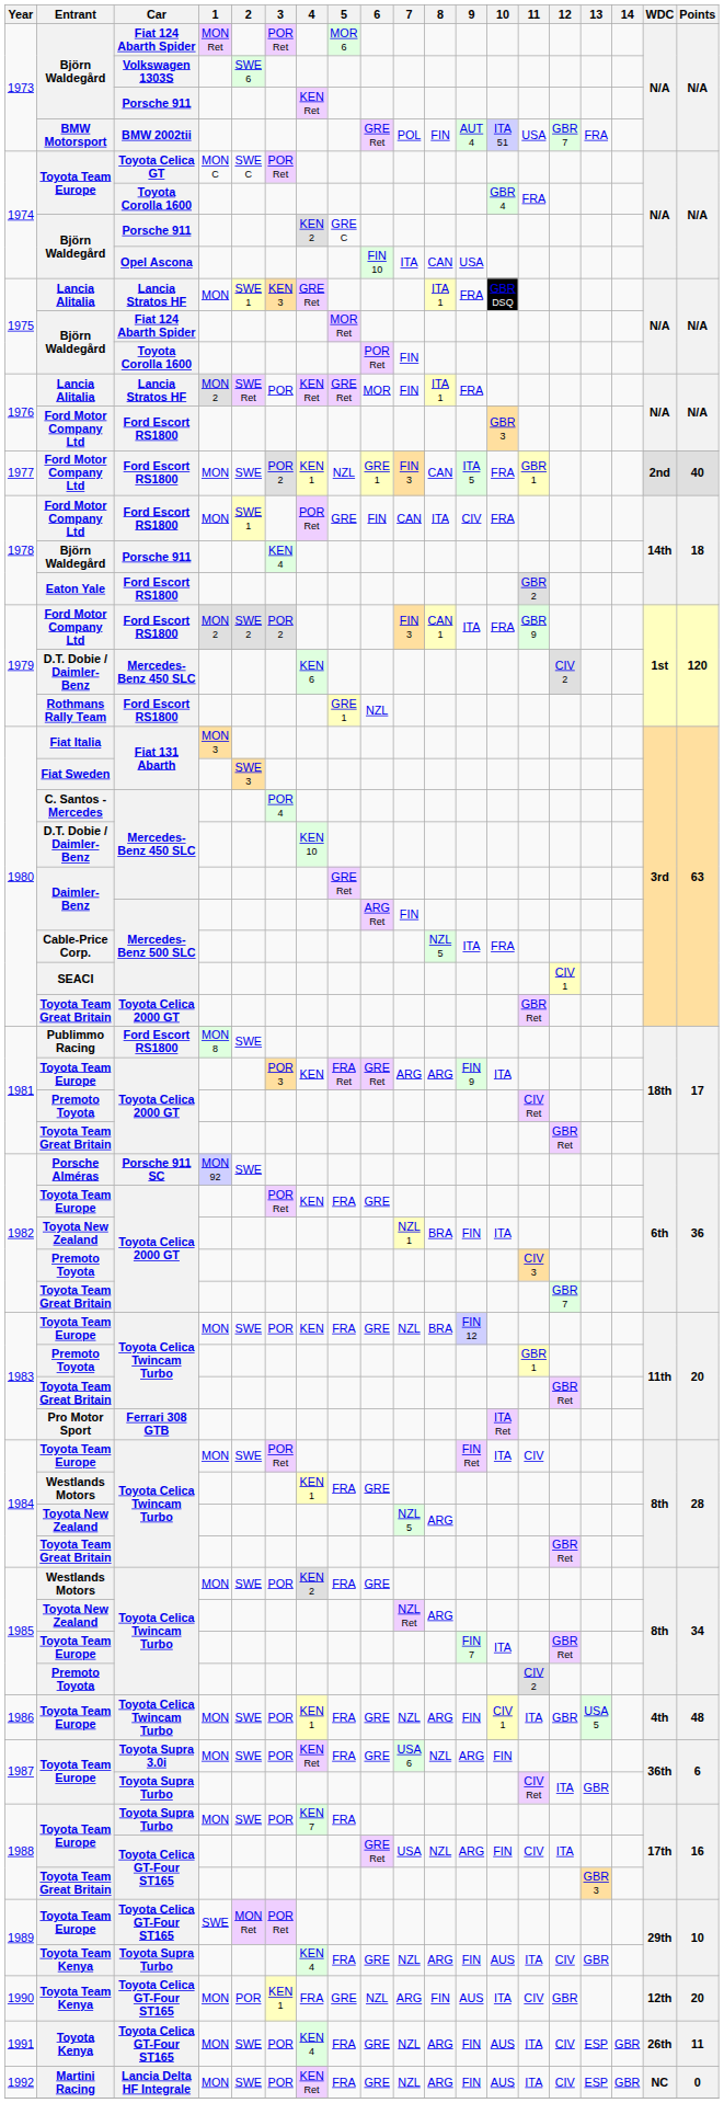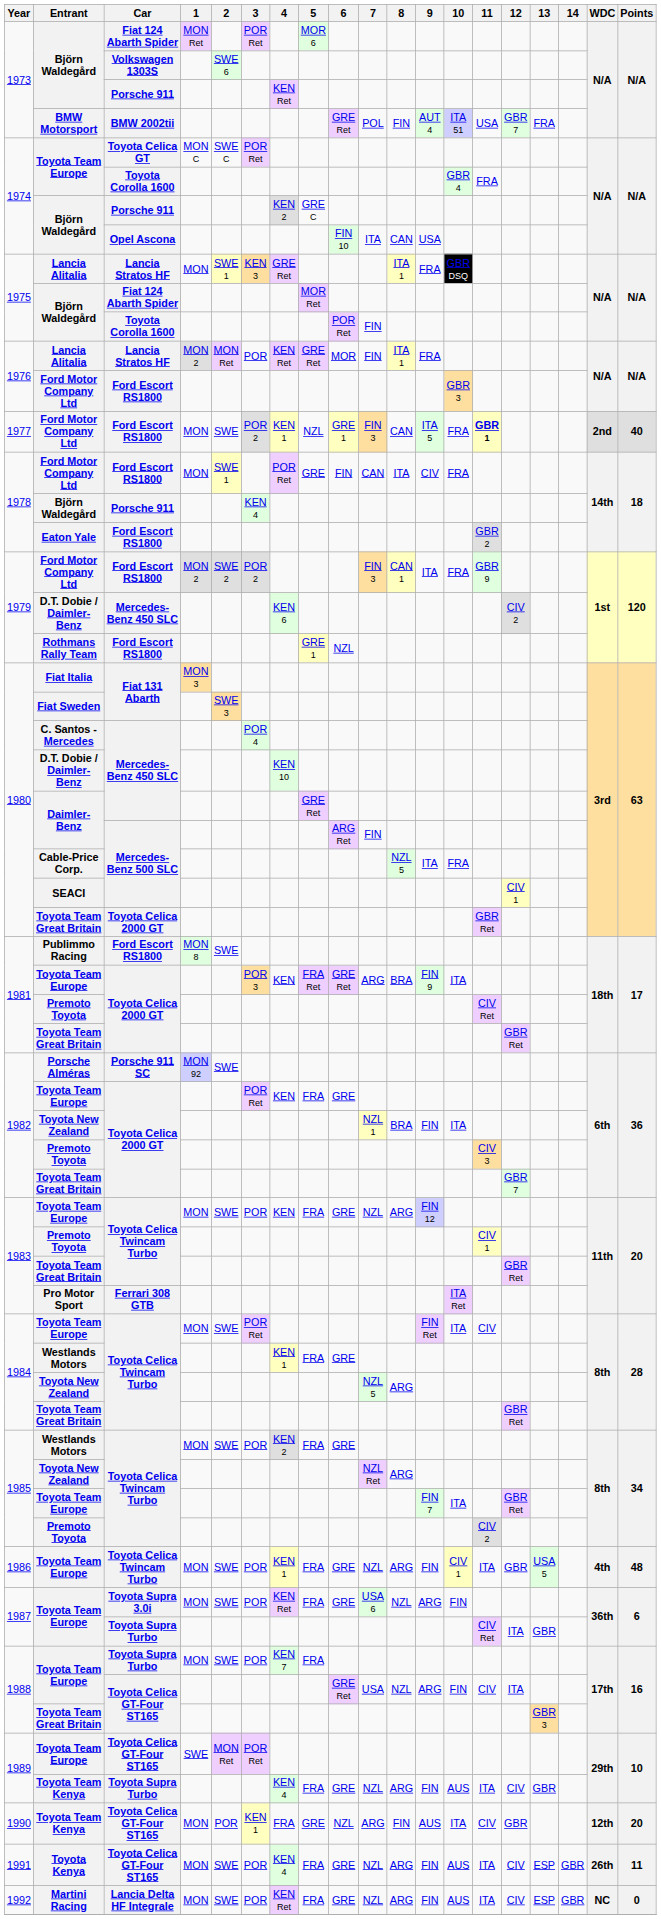1976 / Lancia Alitalia | 2: SWE Ret -> MON Ret
1977 / Ford Motor Company Ltd | 11: normal -> bold
1981 / Toyota Team Europe | 8: ARG -> BRA
1983 / Toyota Team Europe | 8: BRA -> ARG
1983 / Premoto Toyota | 11: GBR 1 -> CIV 1
